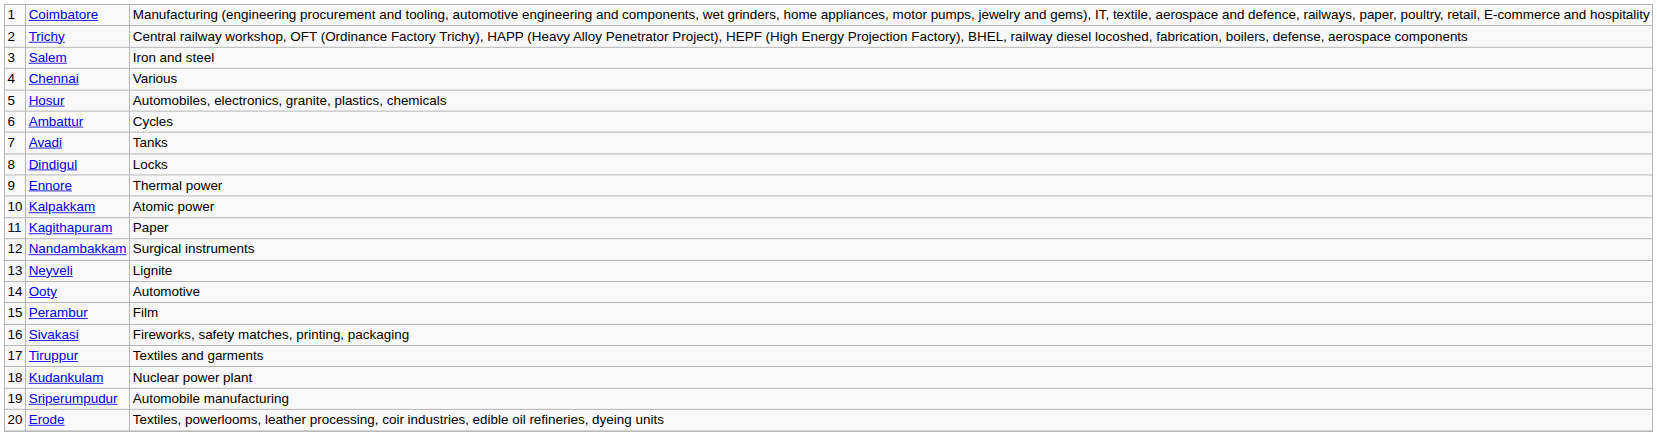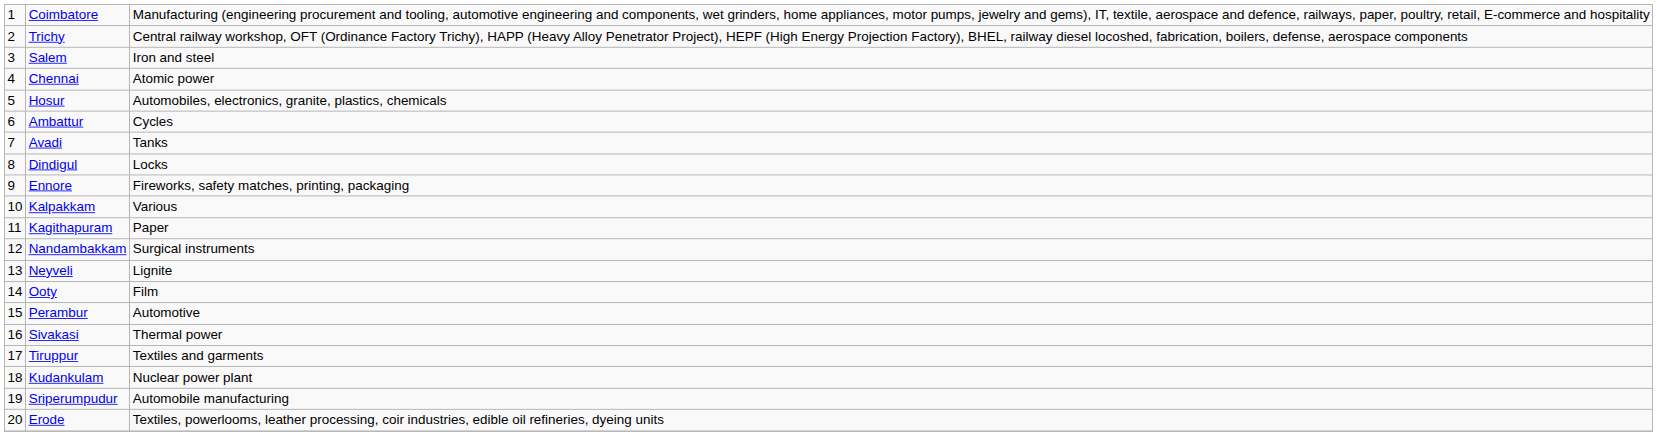Chennai | column 3: Various -> Atomic power
Ennore | column 3: Thermal power -> Fireworks, safety matches, printing, packaging
Kalpakkam | column 3: Atomic power -> Various
Ooty | column 3: Automotive -> Film
Perambur | column 3: Film -> Automotive
Sivakasi | column 3: Fireworks, safety matches, printing, packaging -> Thermal power
